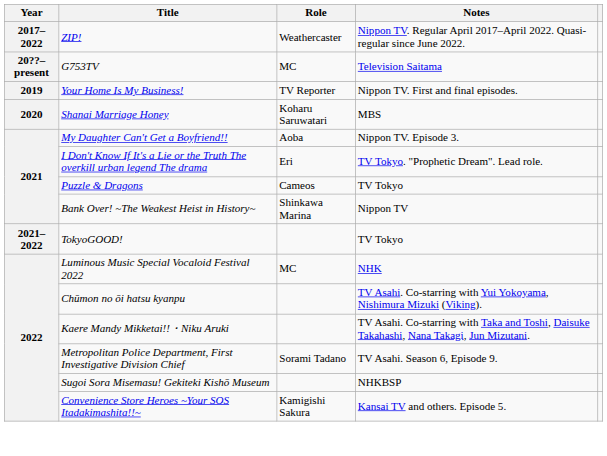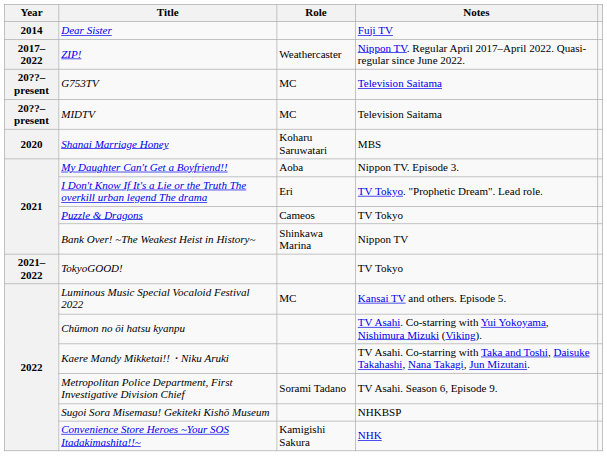+ row: 2014 | Dear Sister | Fuji TV
+ row: 20??–present | MIDTV | MC | Television Saitama
- row: 2019 | Your Home Is My Business! | TV Reporter | Nippon TV. First and final episodes.
Luminous Music Special Vocaloid Festival 2022 | Notes: NHK -> Kansai TV and others. Episode 5.
Convenience Store Heroes ~Your SOS Itadakimashita!!~ | Notes: Kansai TV and others. Episode 5. -> NHK
